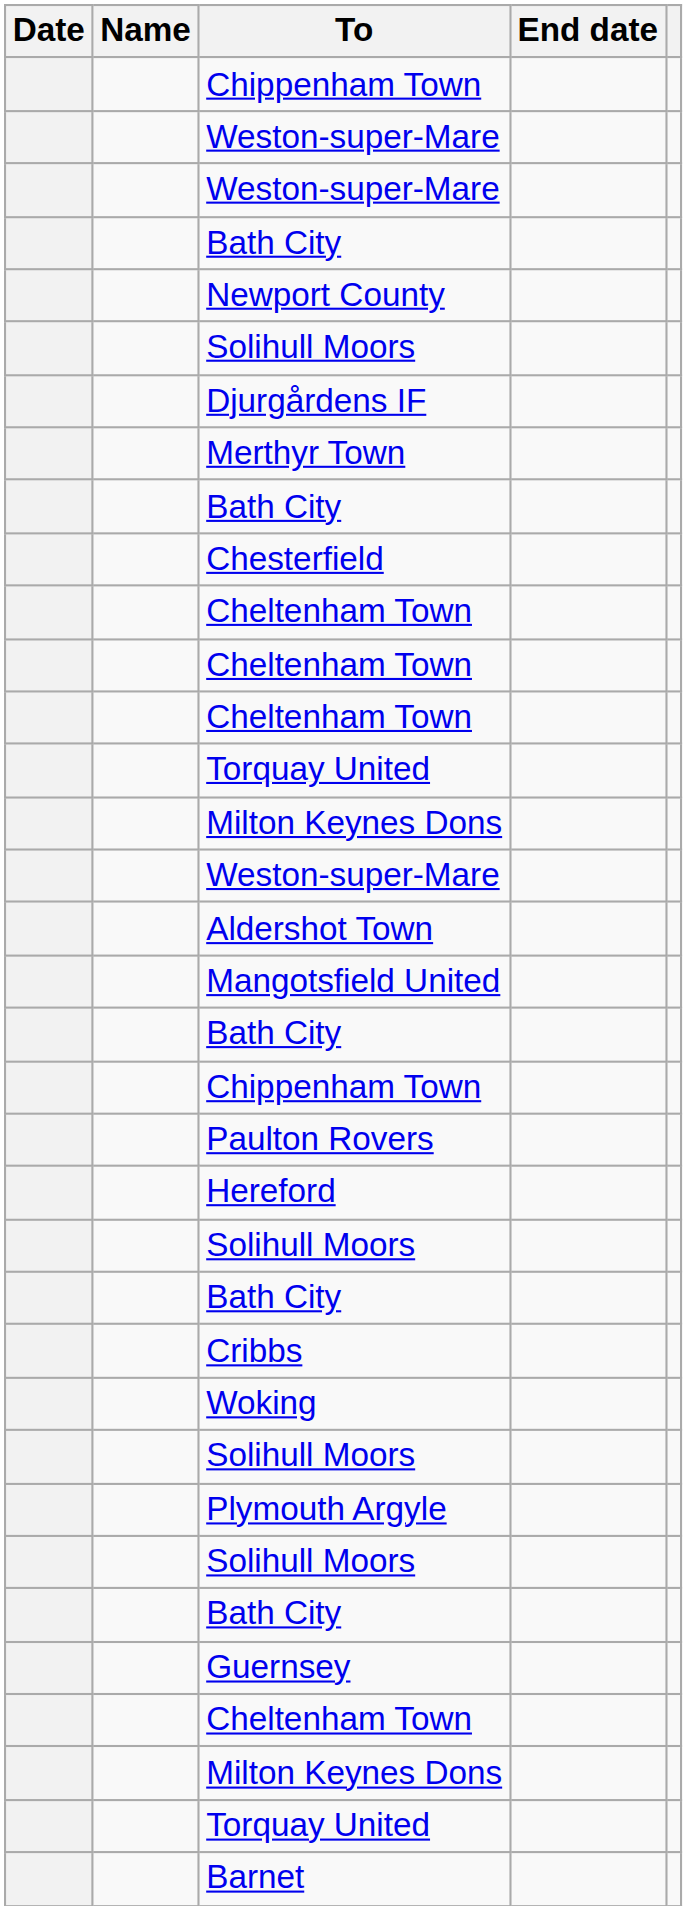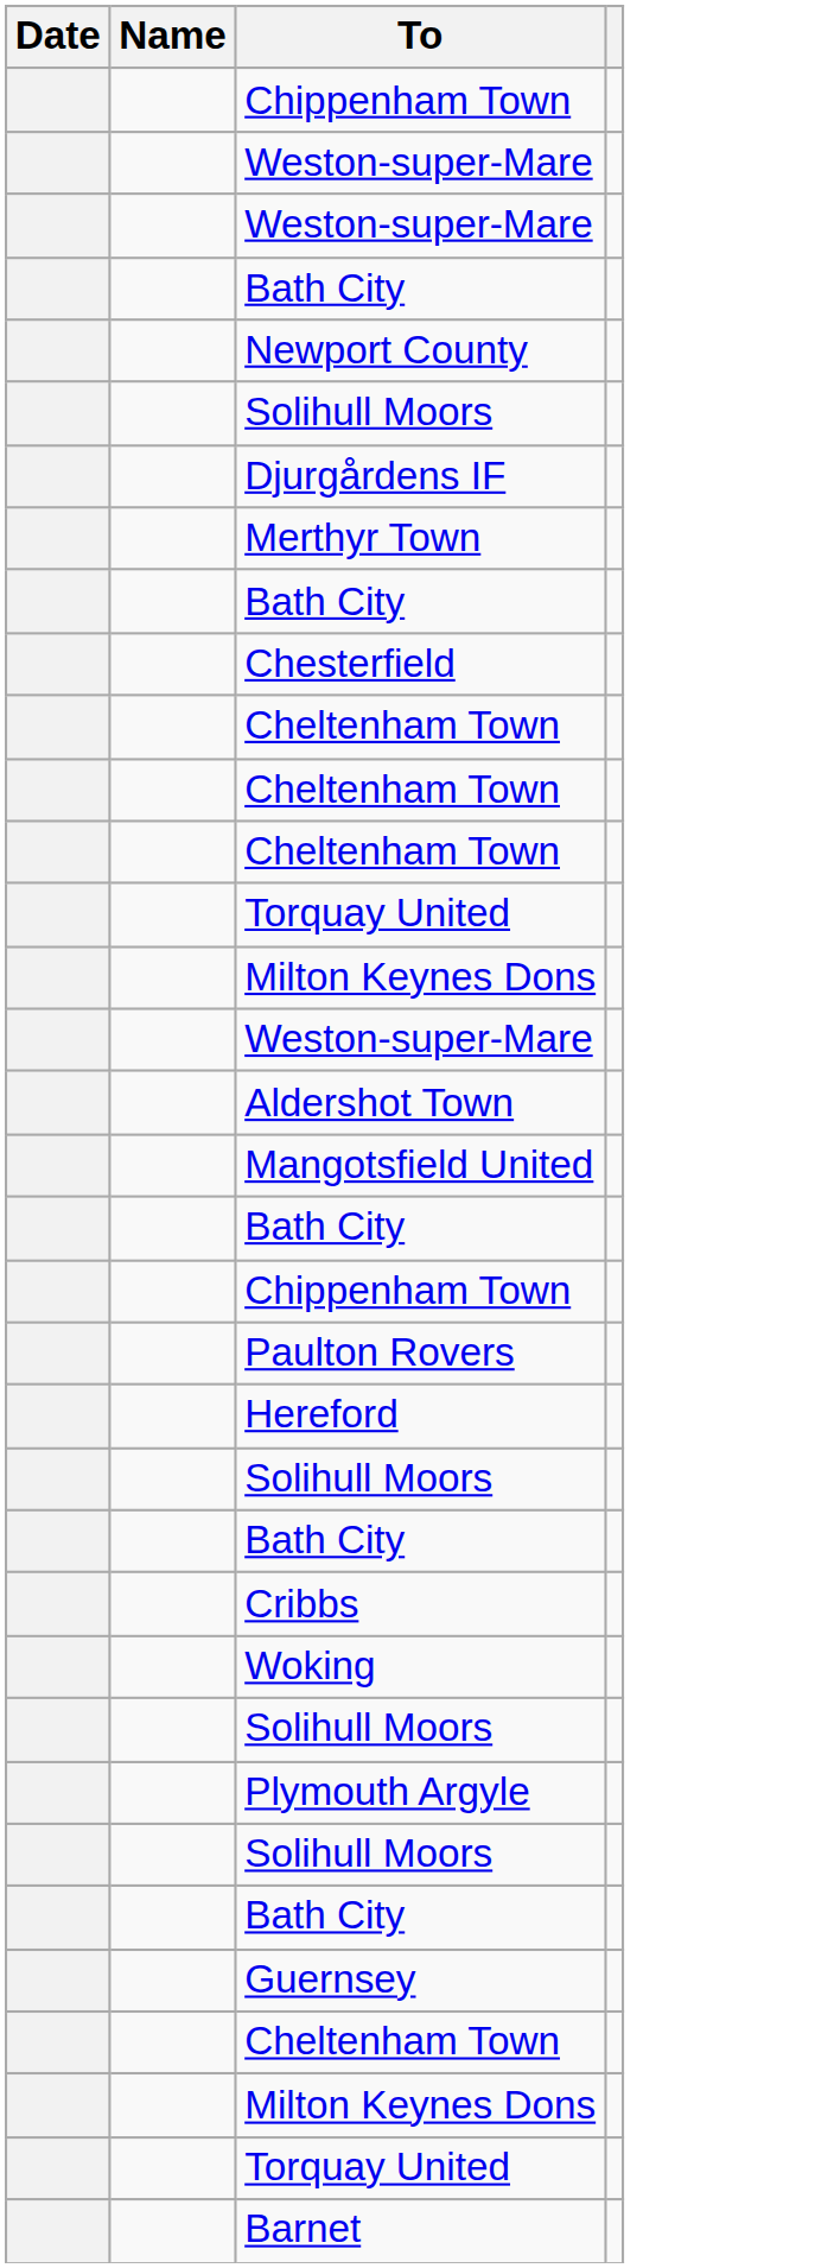- column: End date
